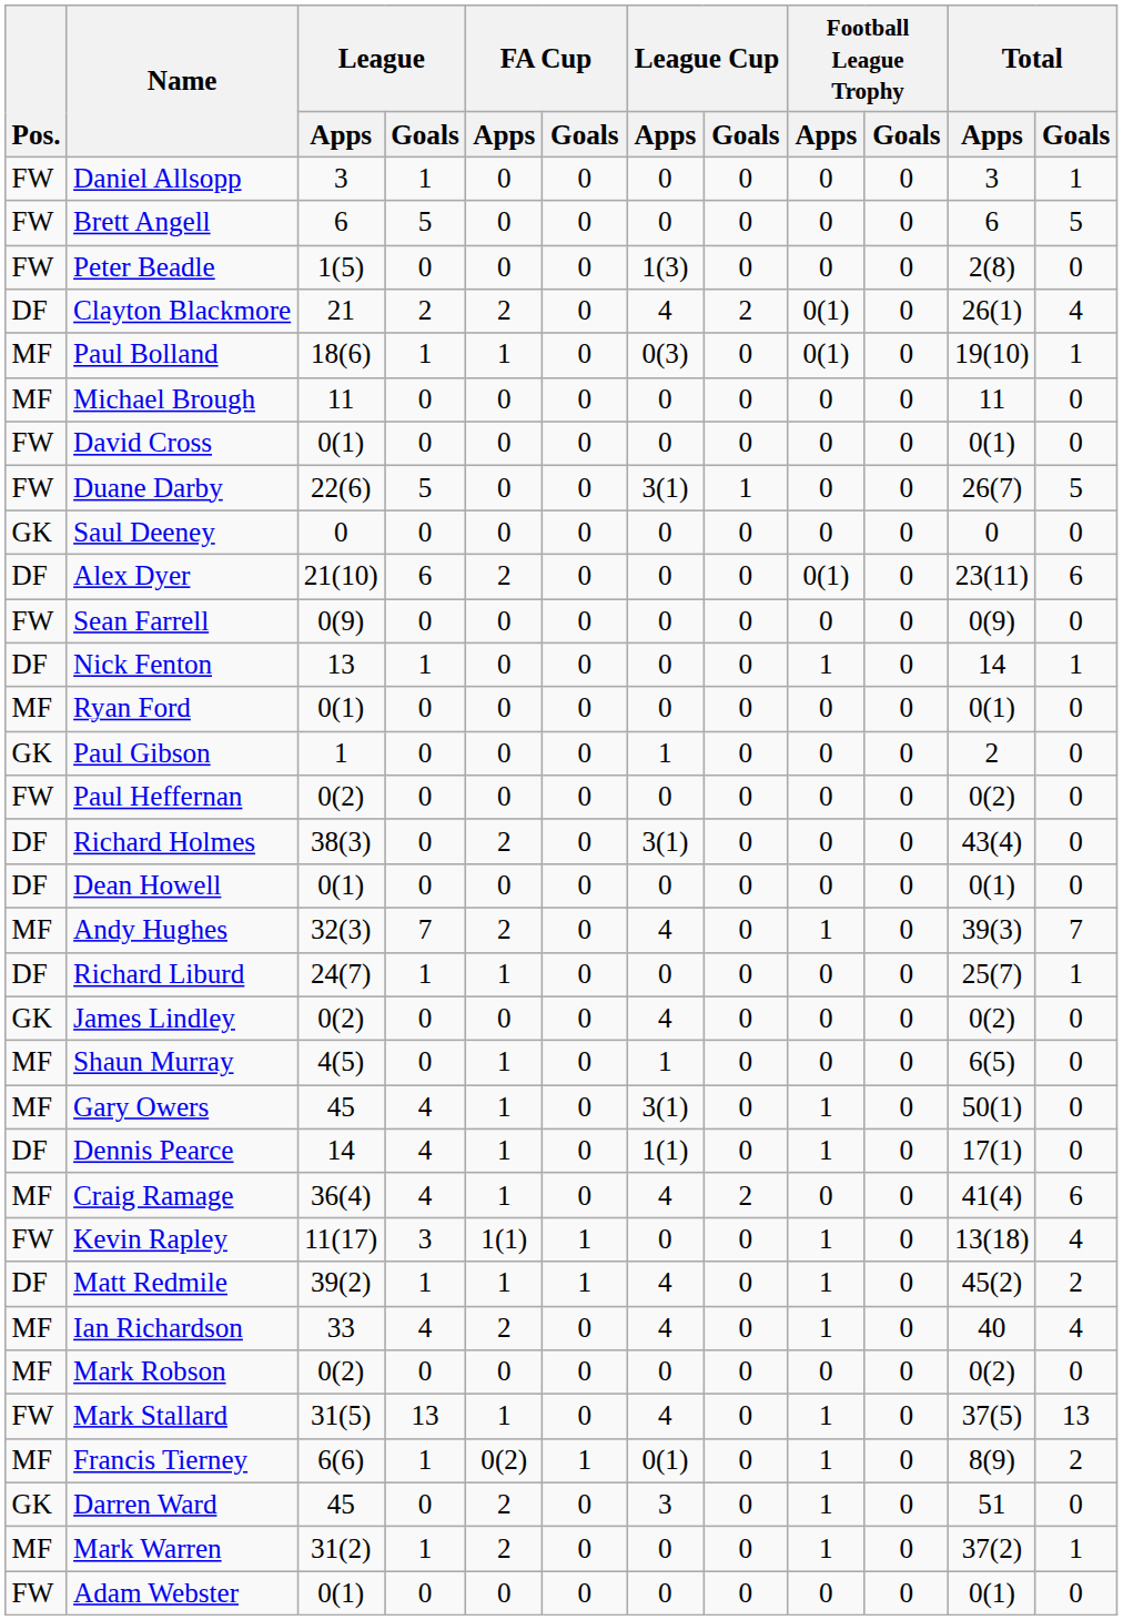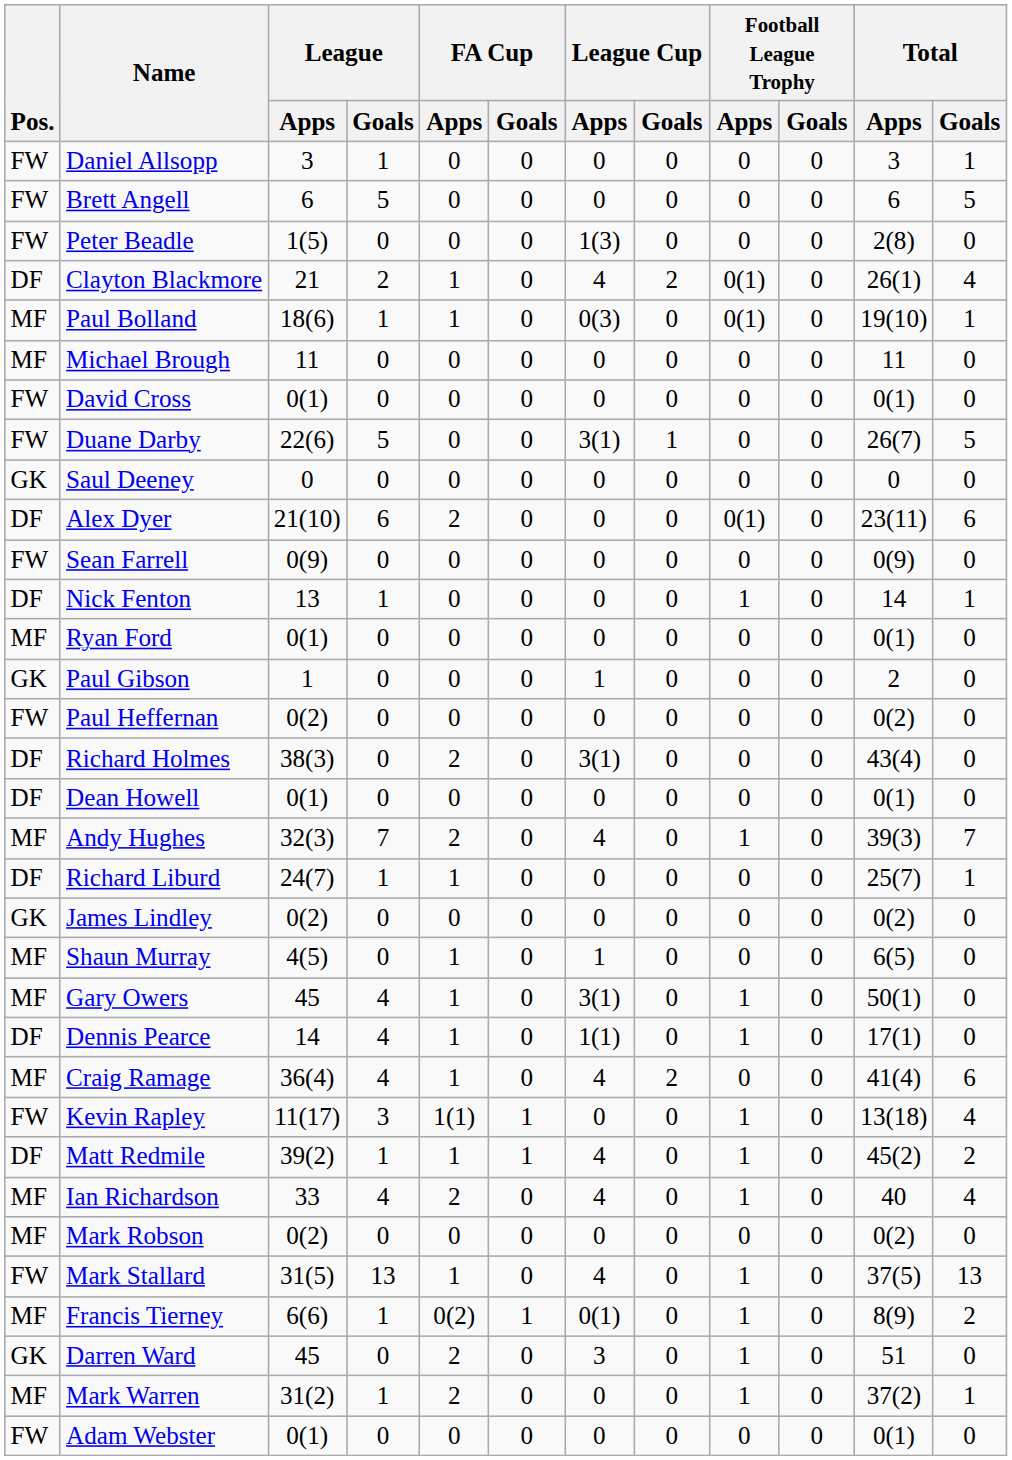Clayton Blackmore | FA Cup / Apps: 2 -> 1
James Lindley | League Cup / Apps: 4 -> 0
